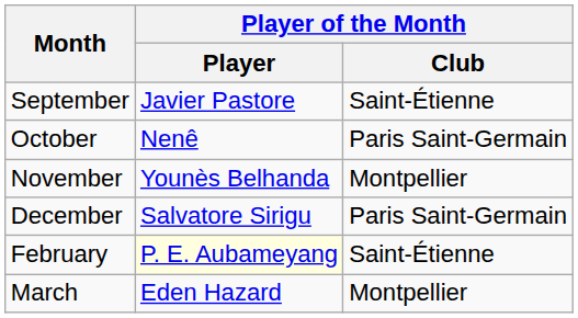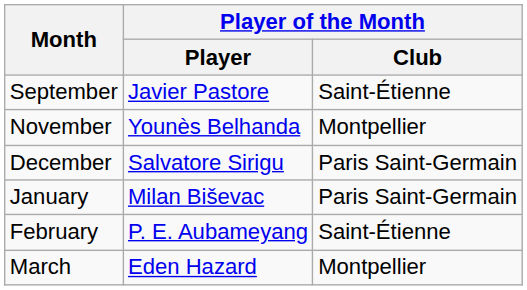- row: October | Nenê | Paris Saint-Germain
+ row: January | Milan Biševac | Paris Saint-Germain
February | Player of the Month / Player: lightyellow background -> no background
